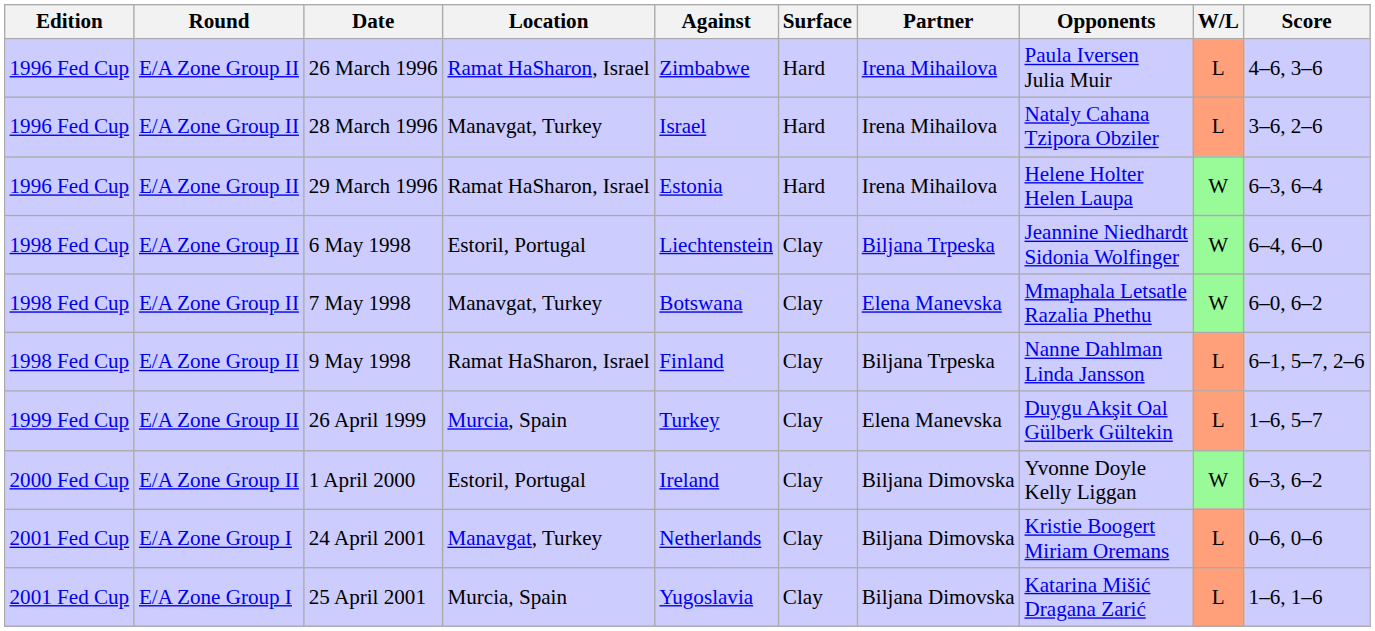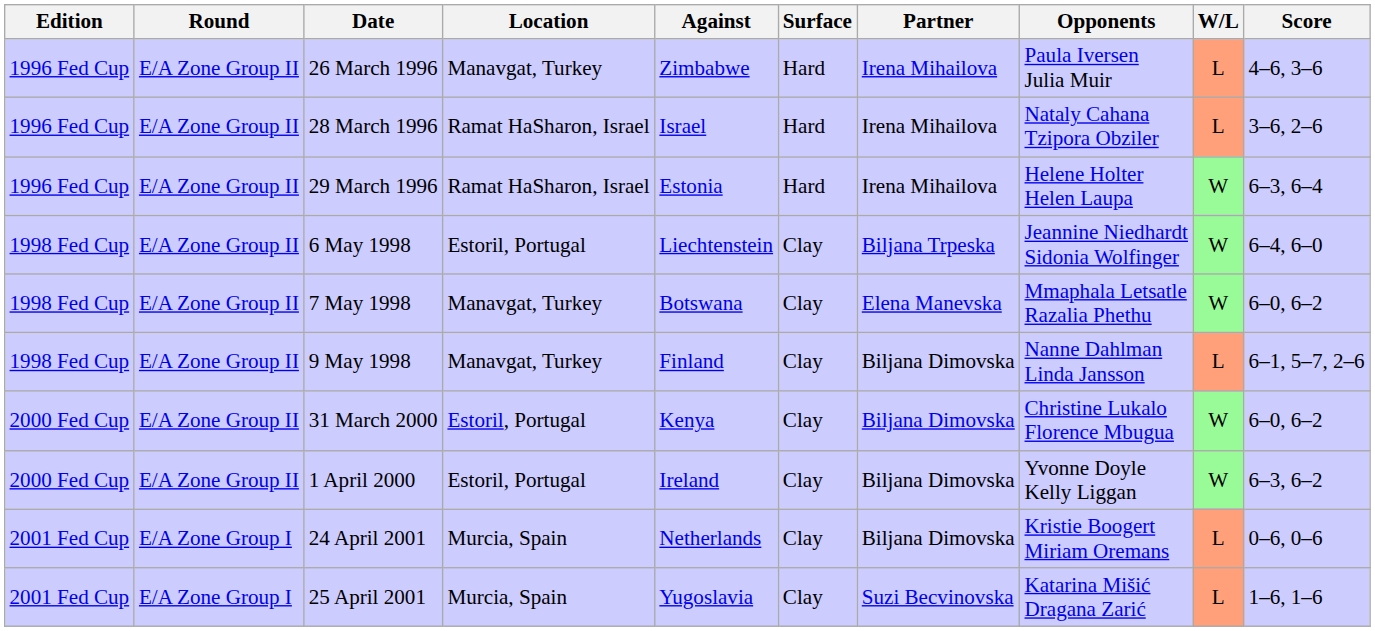26 March 1996 | Location: Ramat HaSharon, Israel -> Manavgat, Turkey
28 March 1996 | Location: Manavgat, Turkey -> Ramat HaSharon, Israel
9 May 1998 | Location: Ramat HaSharon, Israel -> Manavgat, Turkey
9 May 1998 | Partner: Biljana Trpeska -> Biljana Dimovska
- row: 1999 Fed Cup | E/A Zone Group II | 26 April 1999 | Murcia, Spain | Turkey | Clay | Elena Manevska | Duygu Akşit Oal Gülberk Gültekin | L | 1–6, 5–7
+ row: 2000 Fed Cup | E/A Zone Group II | 31 March 2000 | Estoril, Portugal | Kenya | Clay | Biljana Dimovska | Christine Lukalo Florence Mbugua | W | 6–0, 6–2
24 April 2001 | Location: Manavgat, Turkey -> Murcia, Spain
25 April 2001 | Partner: Biljana Dimovska -> Suzi Becvinovska
